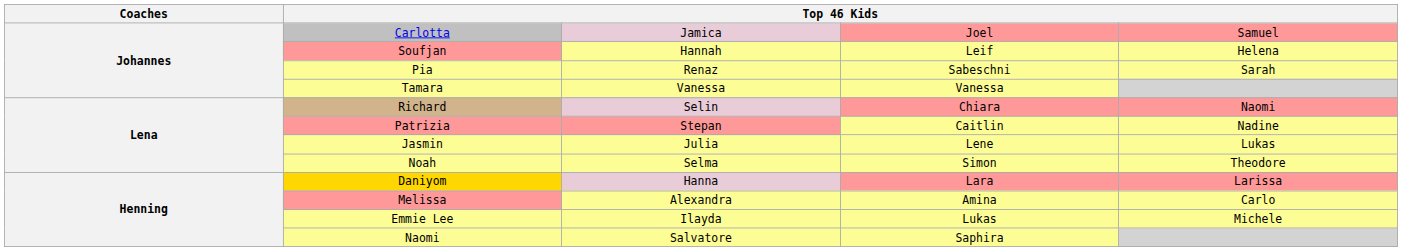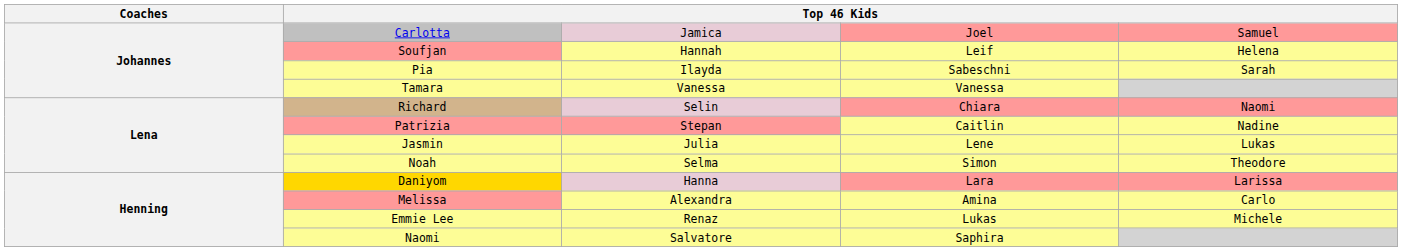Pia | column 3: Renaz -> Ilayda
Emmie Lee | column 3: Ilayda -> Renaz
